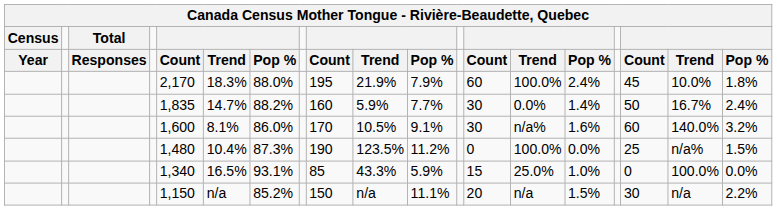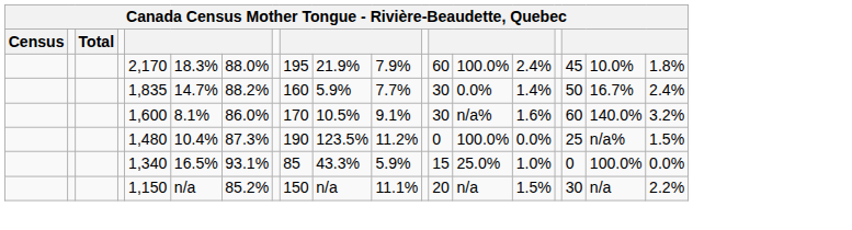- row: Year | Responses | Count | Trend | Pop % | Count | Trend | Pop % | Count | Trend | Pop % | Count | Trend | Pop %
